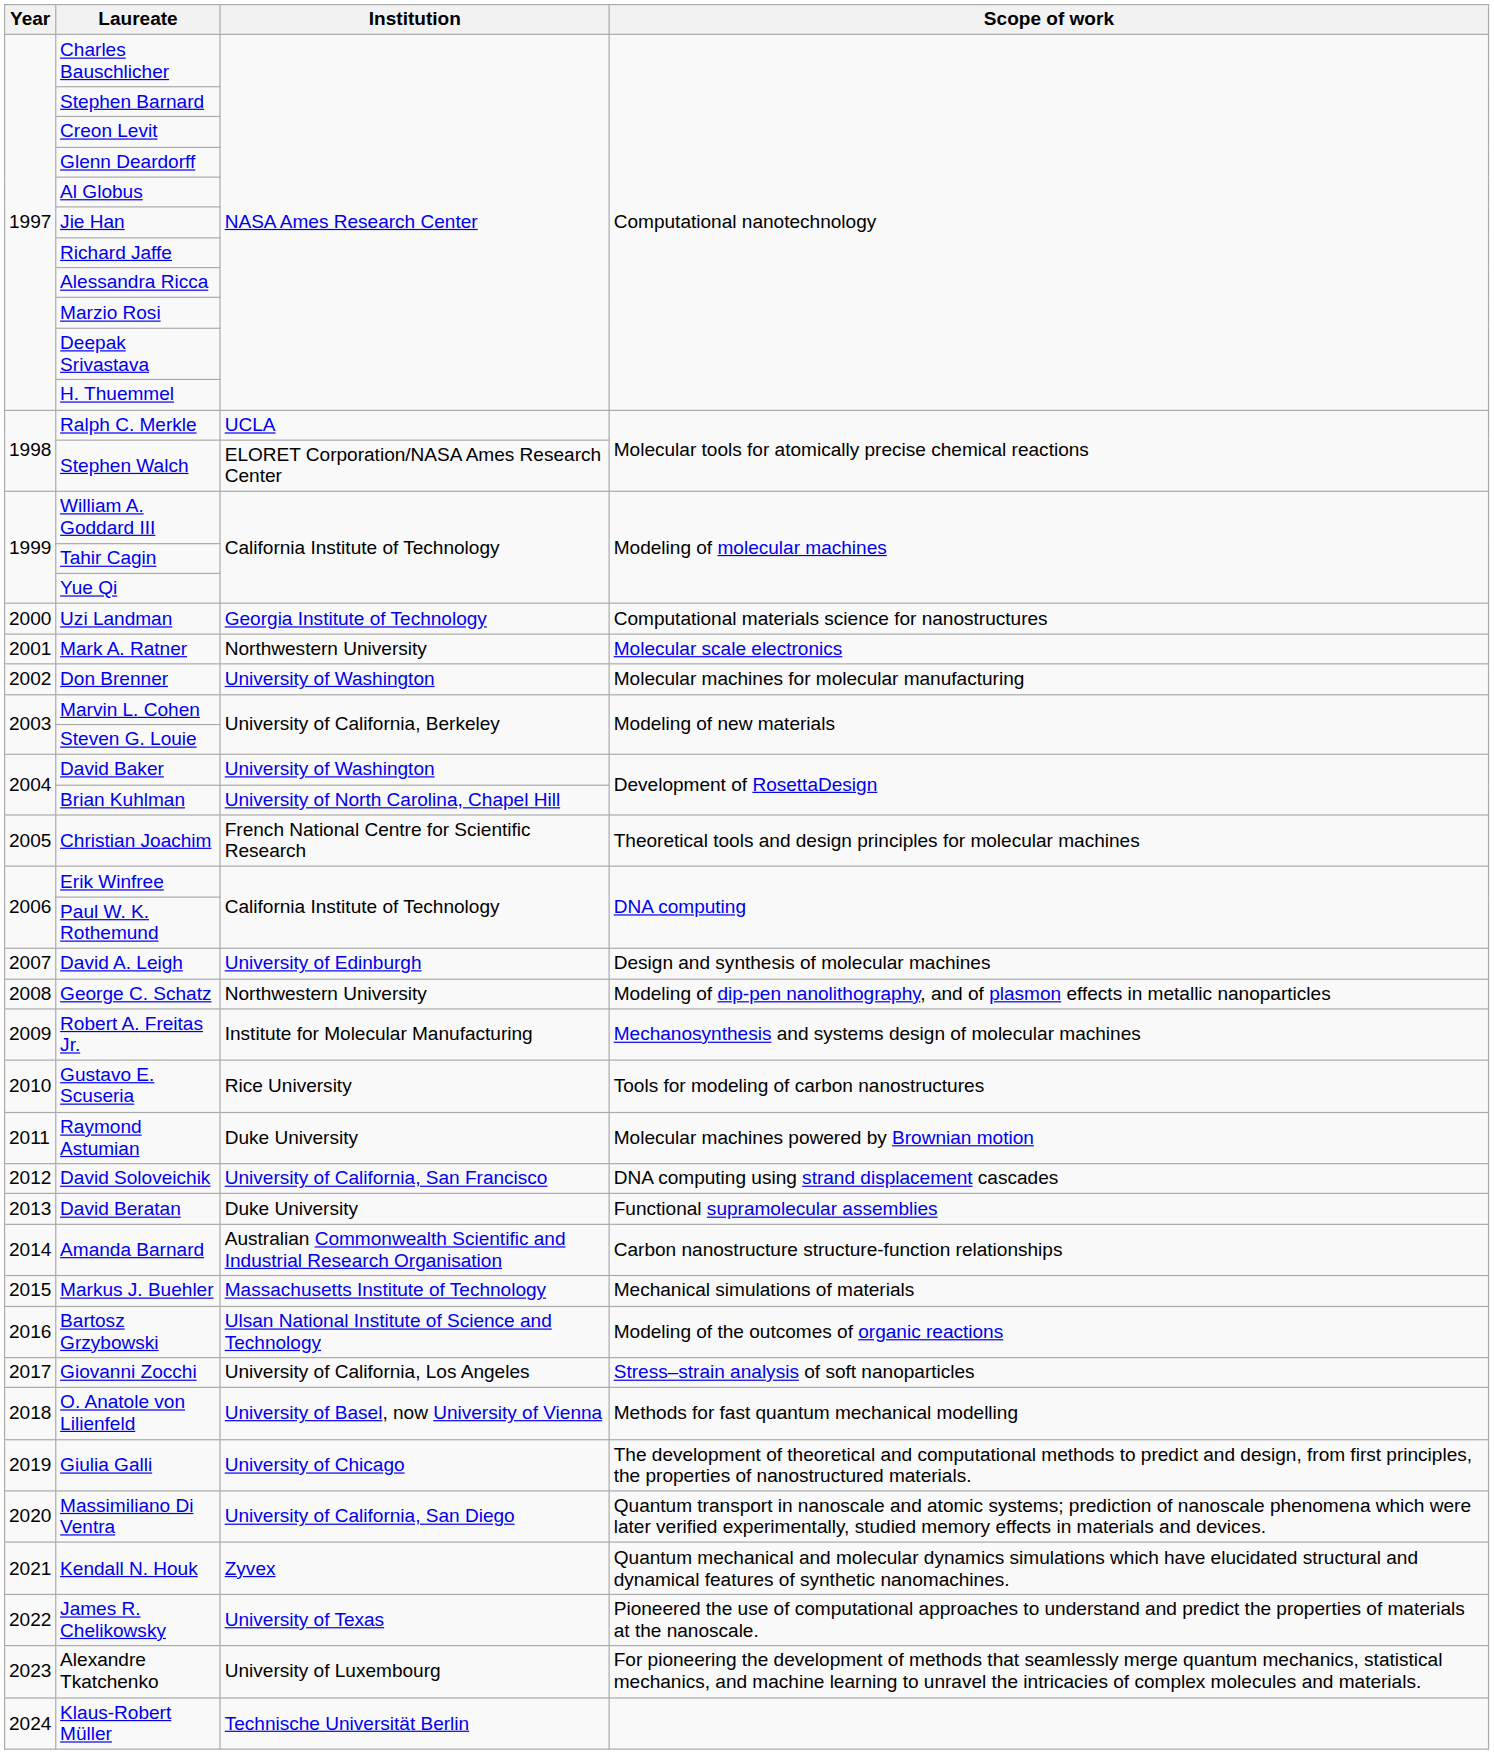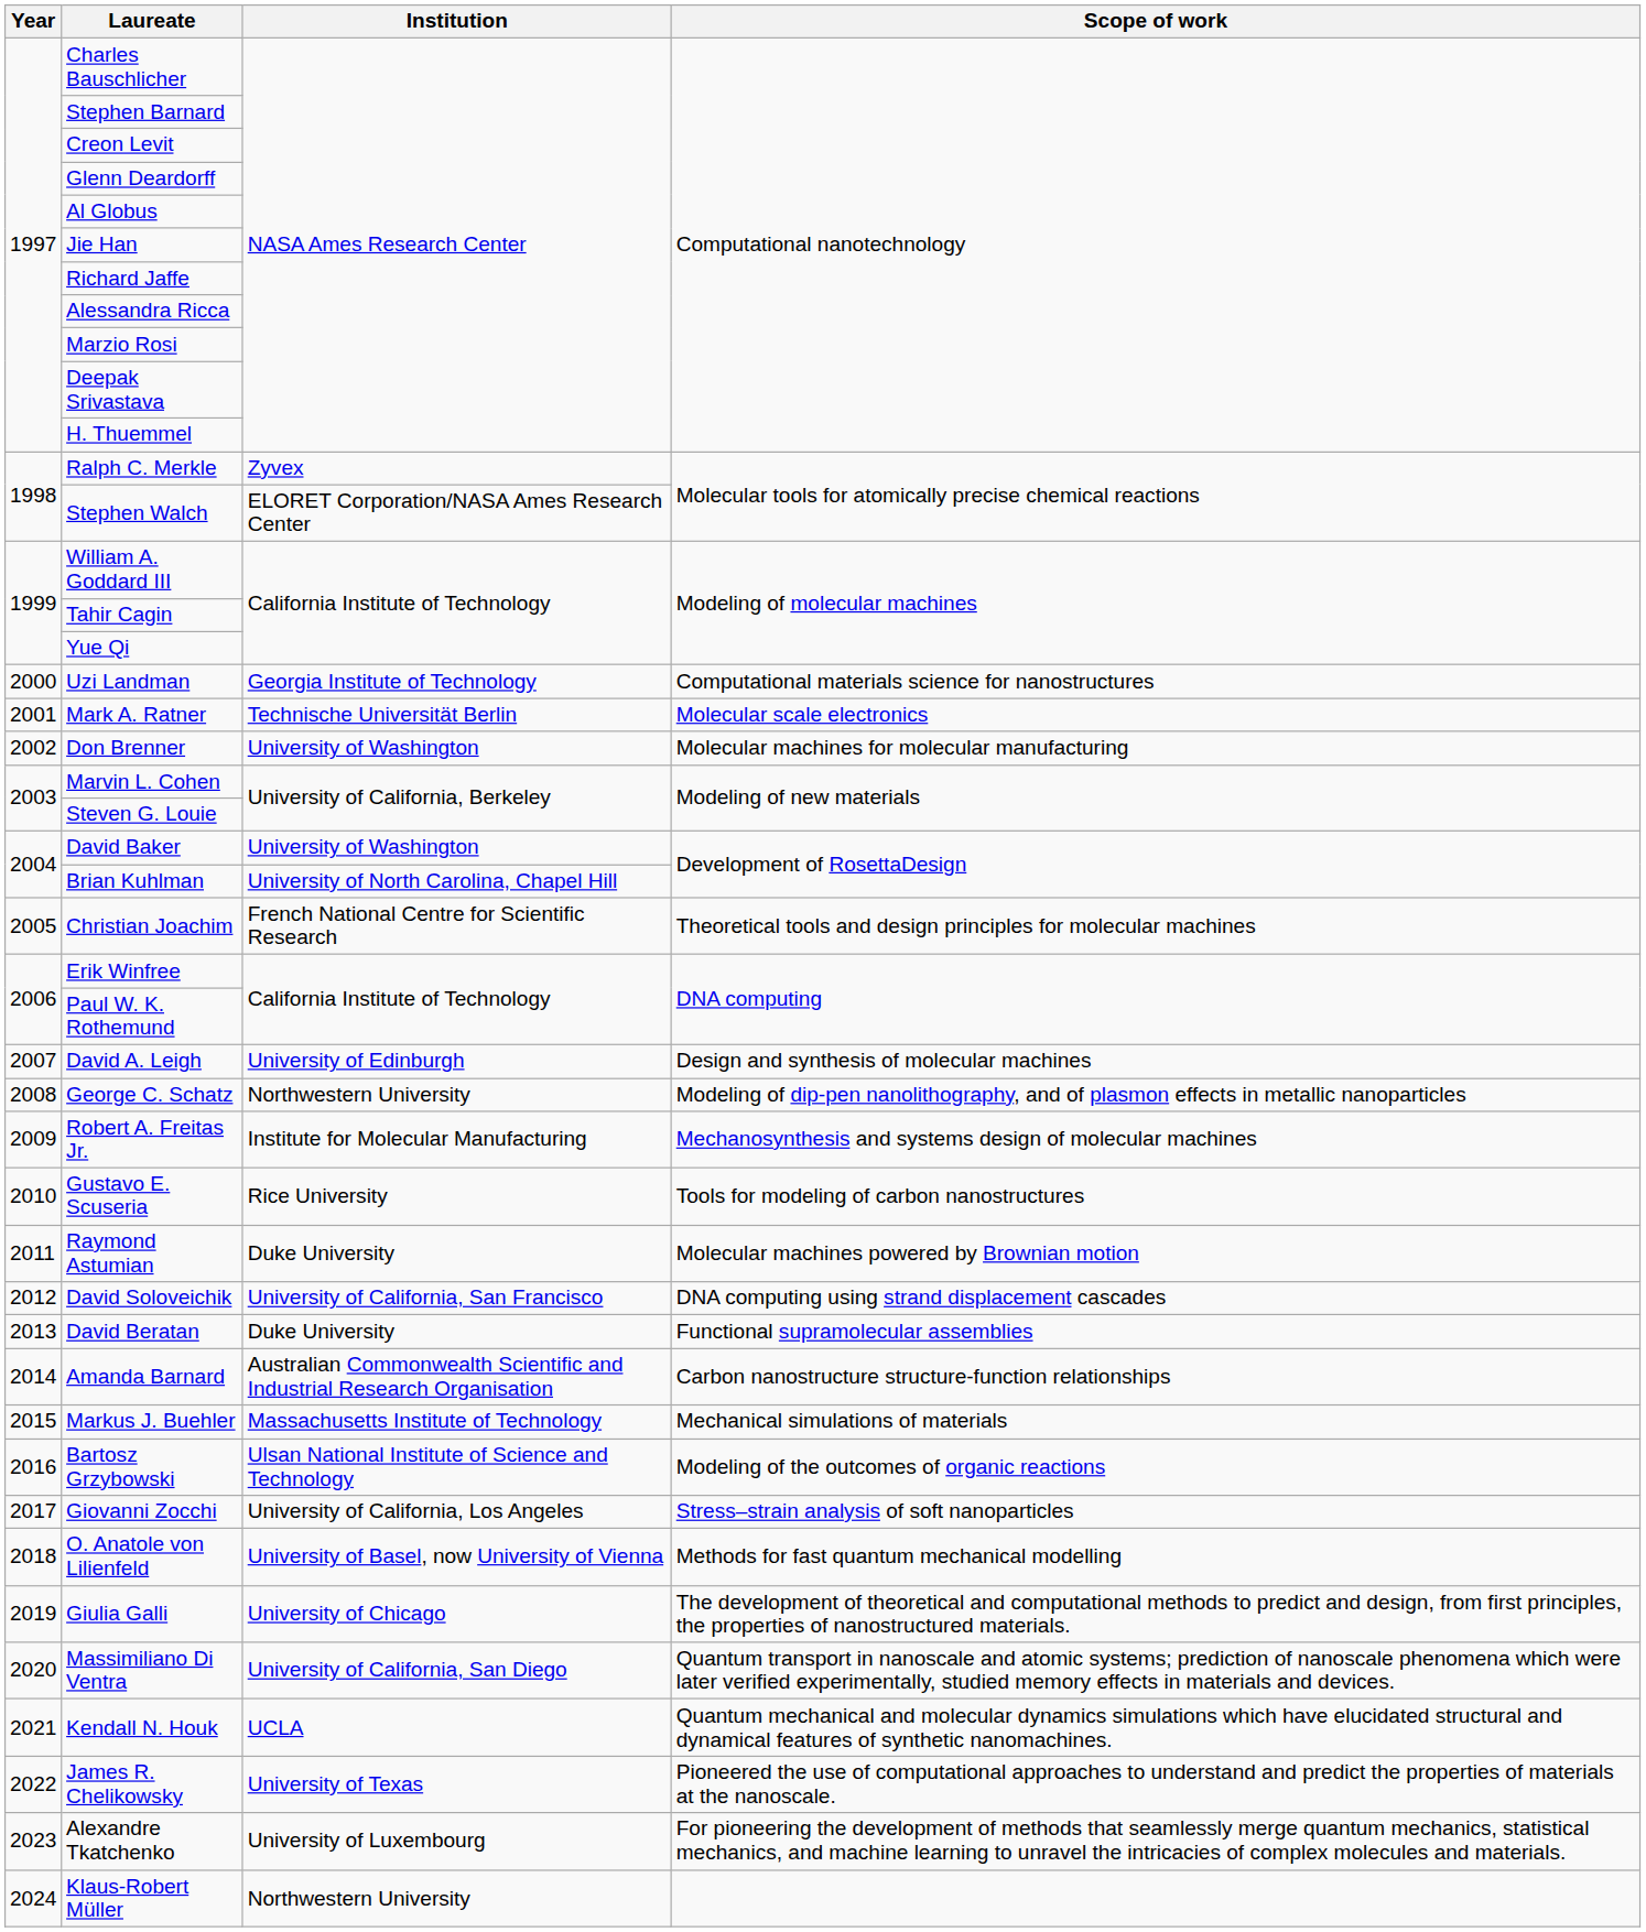Ralph C. Merkle | Institution: UCLA -> Zyvex
Mark A. Ratner | Institution: Northwestern University -> Technische Universität Berlin
Kendall N. Houk | Institution: Zyvex -> UCLA
Klaus-Robert Müller | Institution: Technische Universität Berlin -> Northwestern University
